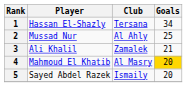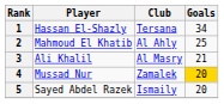2 | Player: Mussad Nur -> Mahmoud El Khatib
3 | Club: Zamalek -> Al Masry
4 | Player: Mahmoud El Khatib -> Mussad Nur
4 | Club: Al Masry -> Zamalek
